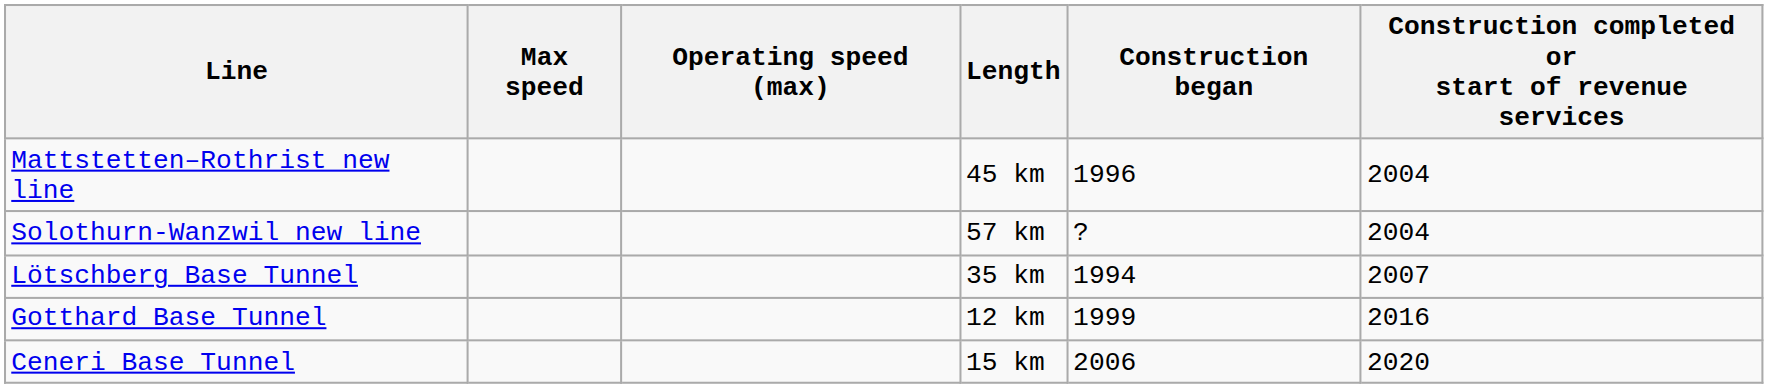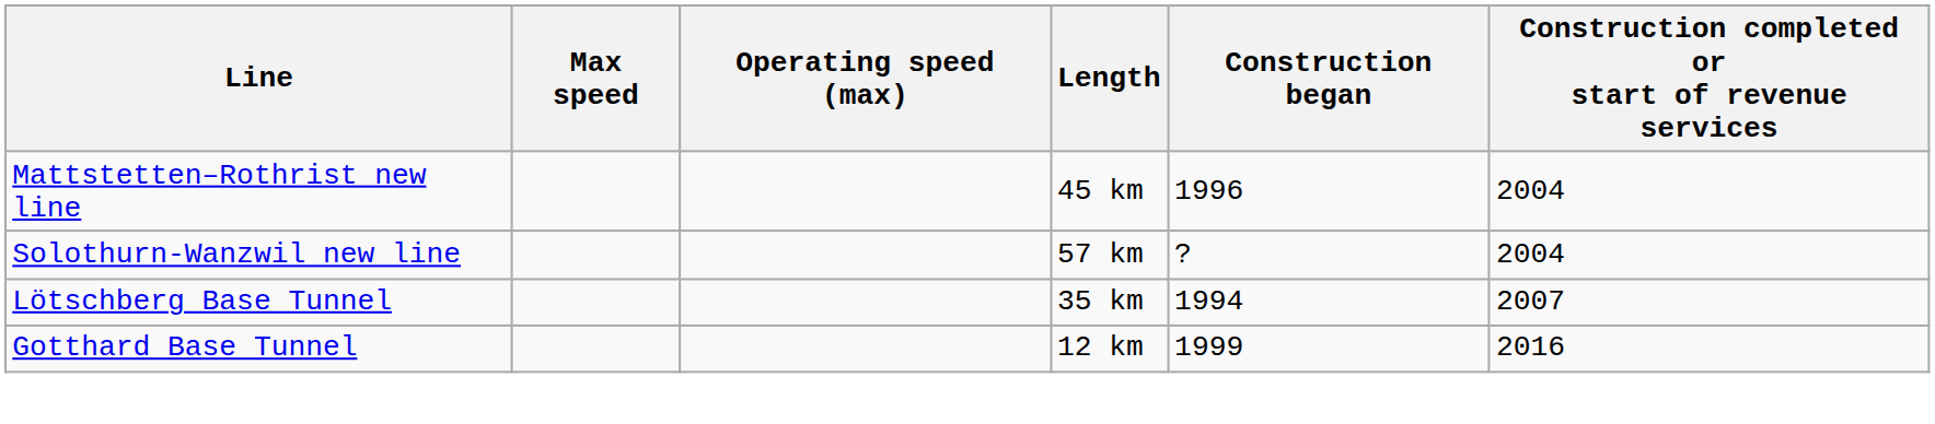- row: Ceneri Base Tunnel | 15 km | 2006 | 2020
